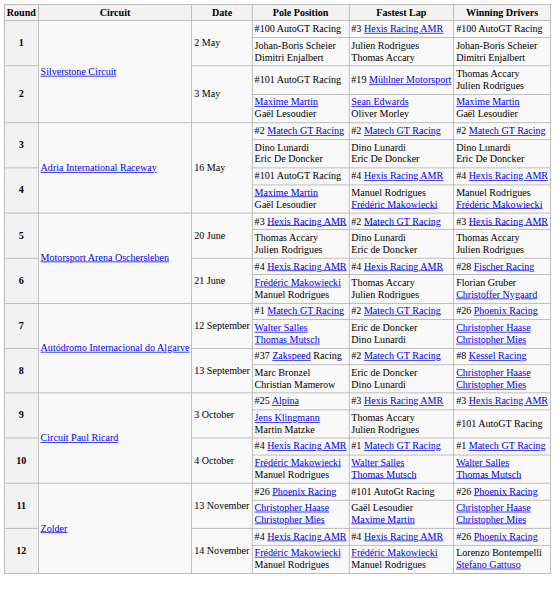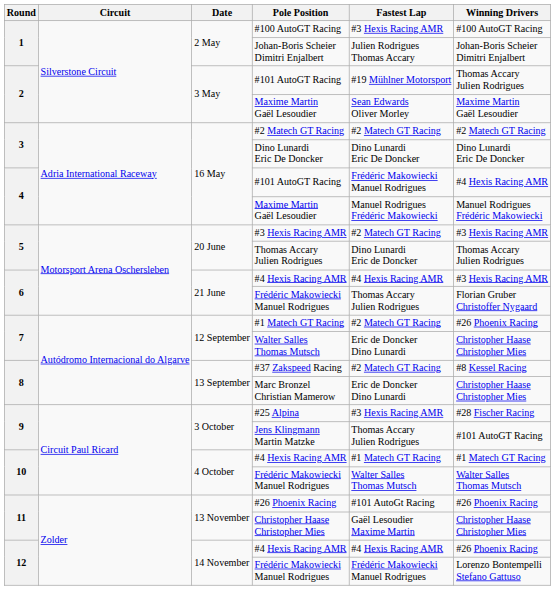4 / #101 AutoGT Racing | Fastest Lap: #4 Hexis Racing AMR -> Frédéric Makowiecki Manuel Rodrigues
6 / #4 Hexis Racing AMR | Winning Drivers: #28 Fischer Racing -> #3 Hexis Racing AMR
#25 Alpina | Winning Drivers: #3 Hexis Racing AMR -> #28 Fischer Racing
